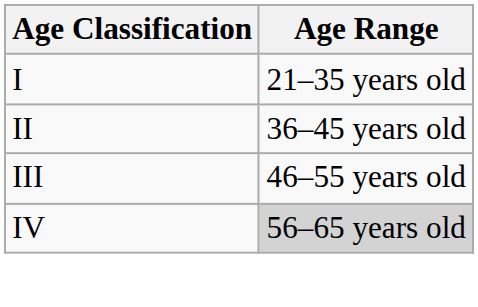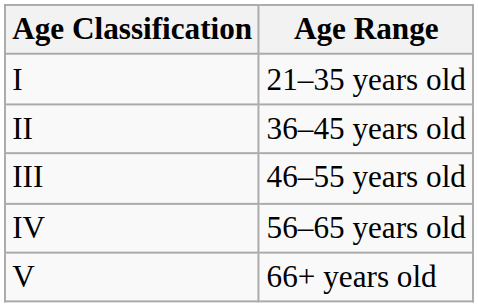IV | Age Range: lightgrey background -> no background
+ row: V | 66+ years old
